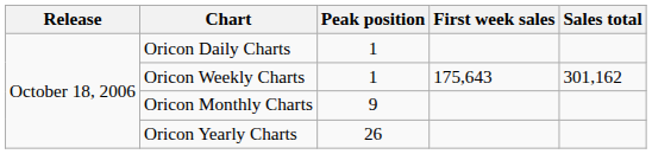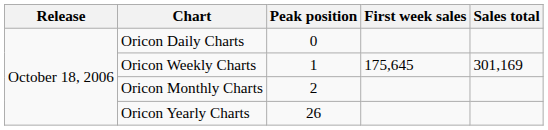Oricon Daily Charts | Peak position: 1 -> 0
Oricon Weekly Charts | First week sales: 175,643 -> 175,645
Oricon Weekly Charts | Sales total: 301,162 -> 301,169
Oricon Monthly Charts | Peak position: 9 -> 2
